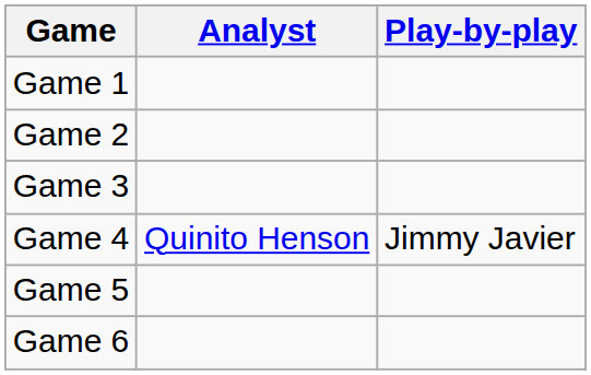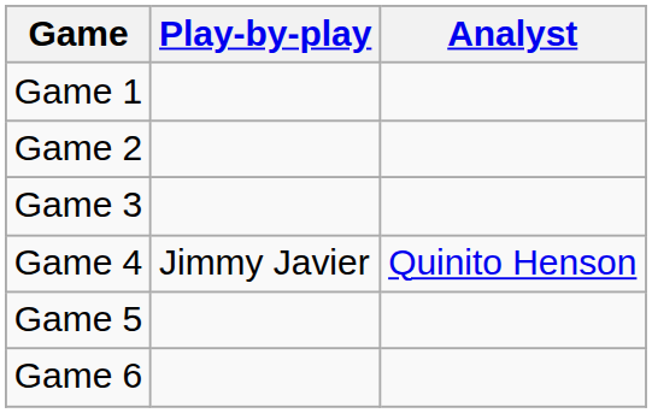columns swapped: Play-by-play <-> Analyst
